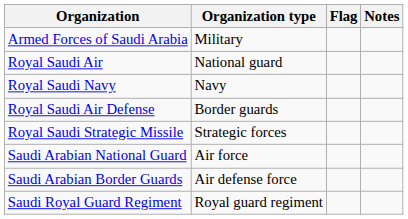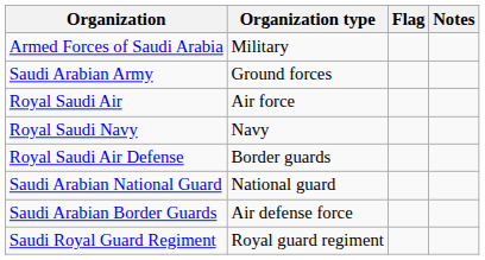+ row: Saudi Arabian Army | Ground forces
Royal Saudi Air | Organization type: National guard -> Air force
- row: Royal Saudi Strategic Missile | Strategic forces
Saudi Arabian National Guard | Organization type: Air force -> National guard
